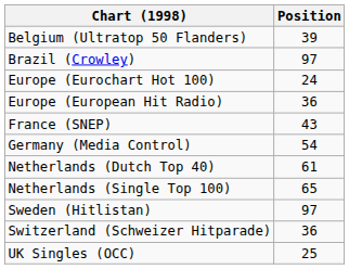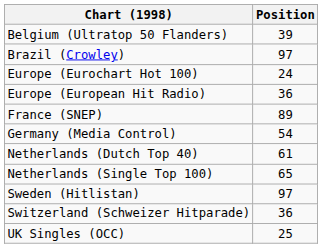France (SNEP) | Position: 43 -> 89
